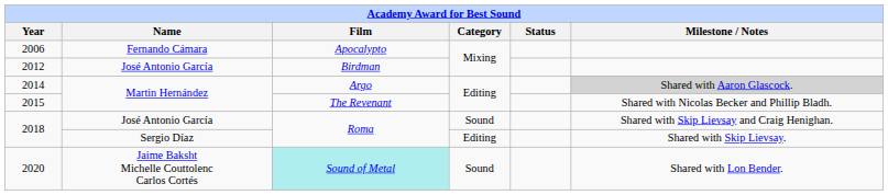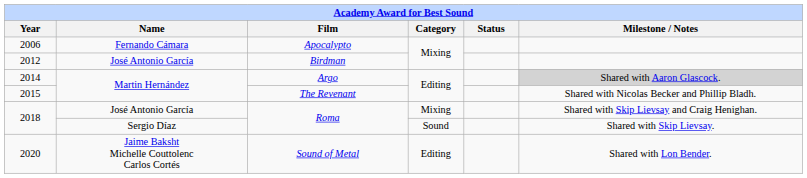2018 / José Antonio García | Category: Sound -> Mixing
2018 / Sergio Díaz | Category: Editing -> Sound
2020 | Film: paleturquoise background -> no background
2020 | Category: Sound -> Editing
